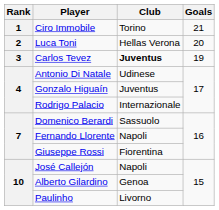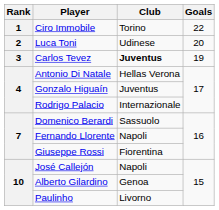Ciro Immobile | Goals: 21 -> 22
Luca Toni | Club: Hellas Verona -> Udinese
Antonio Di Natale | Club: Udinese -> Hellas Verona
